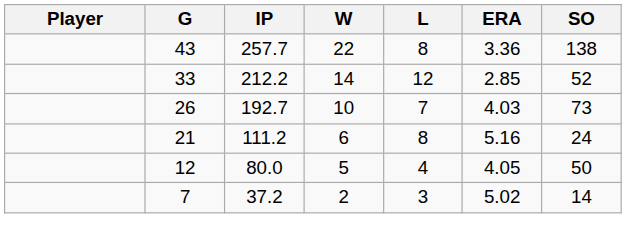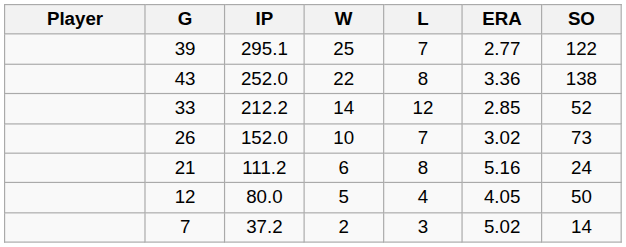+ row: 39 | 295.1 | 25 | 7 | 2.77 | 122
43 | IP: 257.7 -> 252.0
26 | IP: 192.7 -> 152.0
26 | ERA: 4.03 -> 3.02
